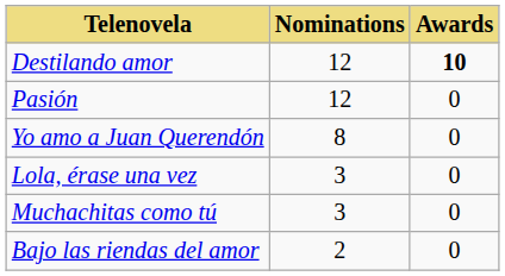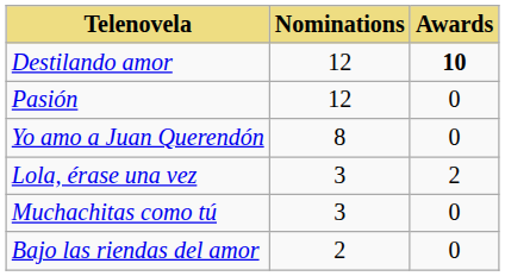Lola, érase una vez | Awards: 0 -> 2
